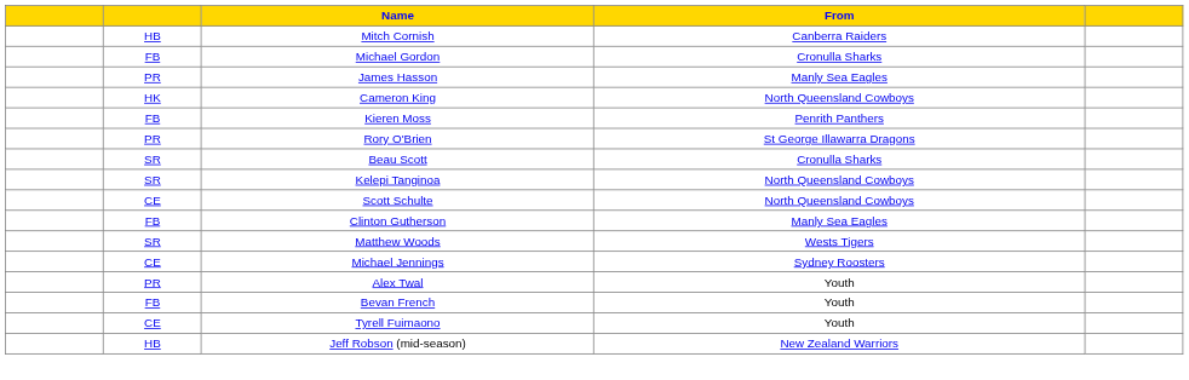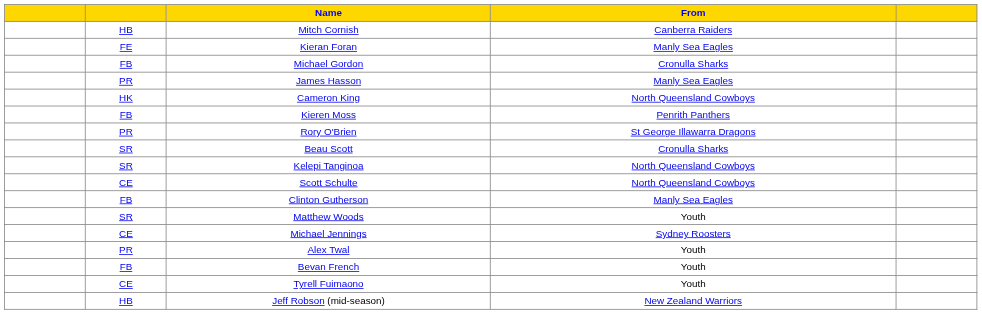+ row: FE | Kieran Foran | Manly Sea Eagles
Matthew Woods | From: Wests Tigers -> Youth
